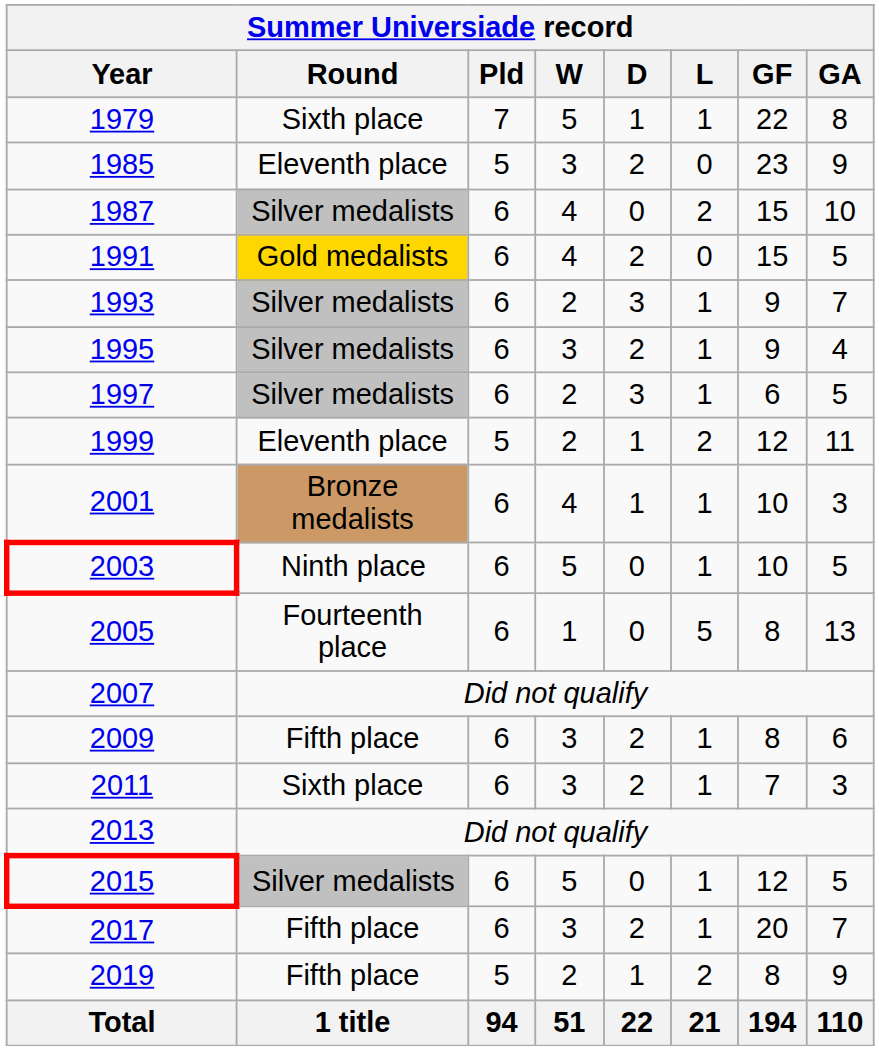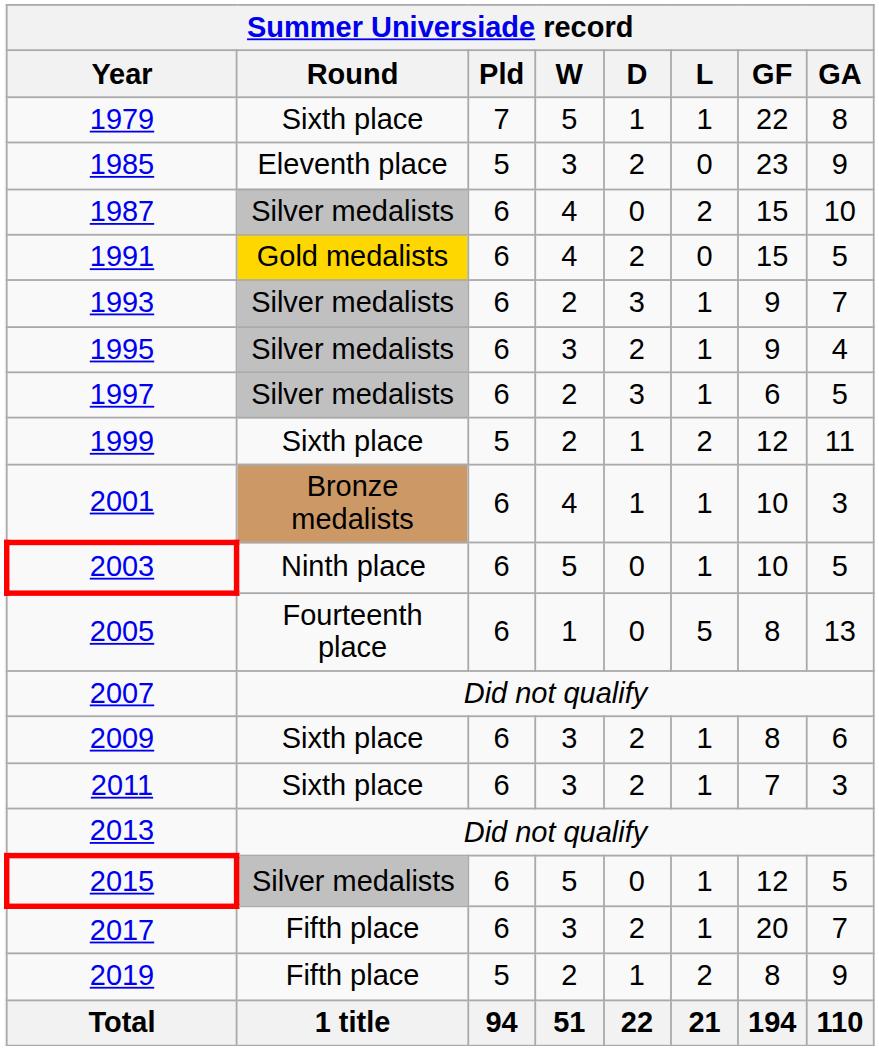1999 | Round: Eleventh place -> Sixth place
2009 | Round: Fifth place -> Sixth place
